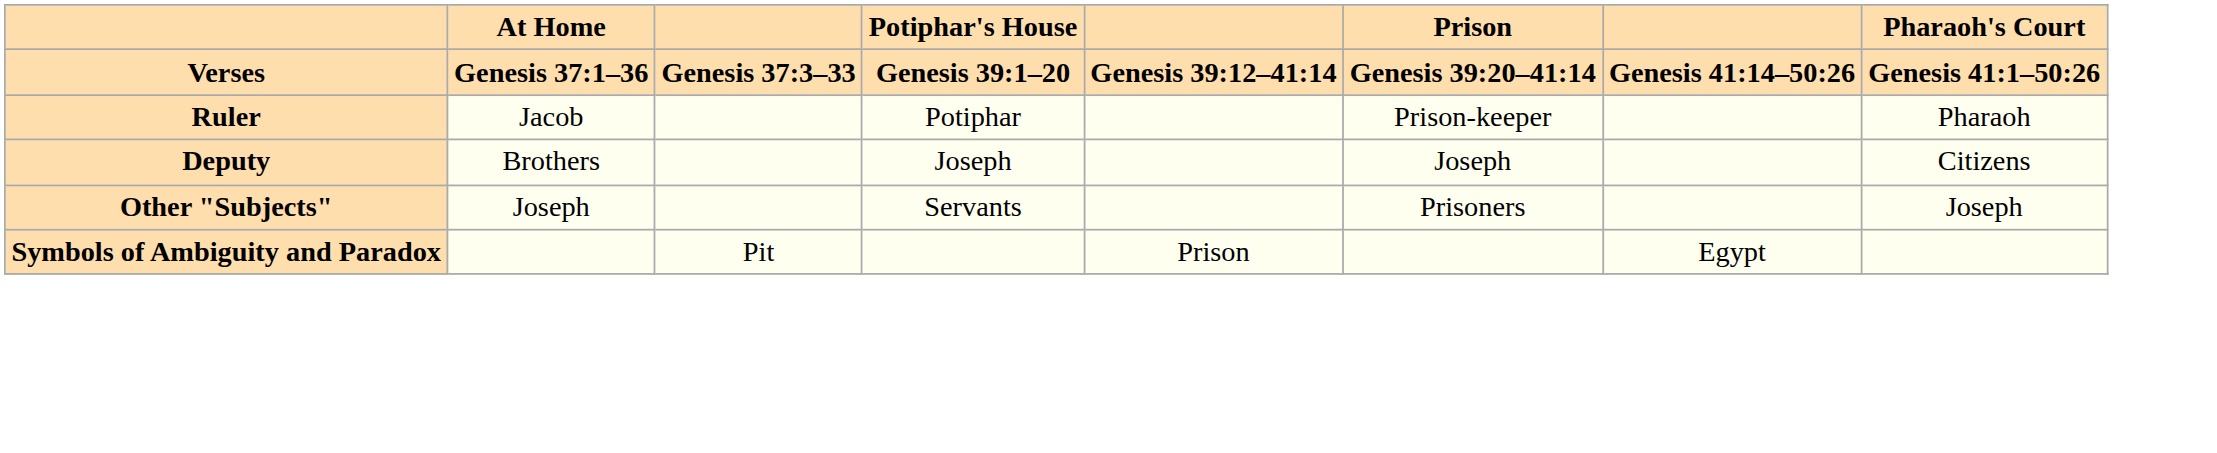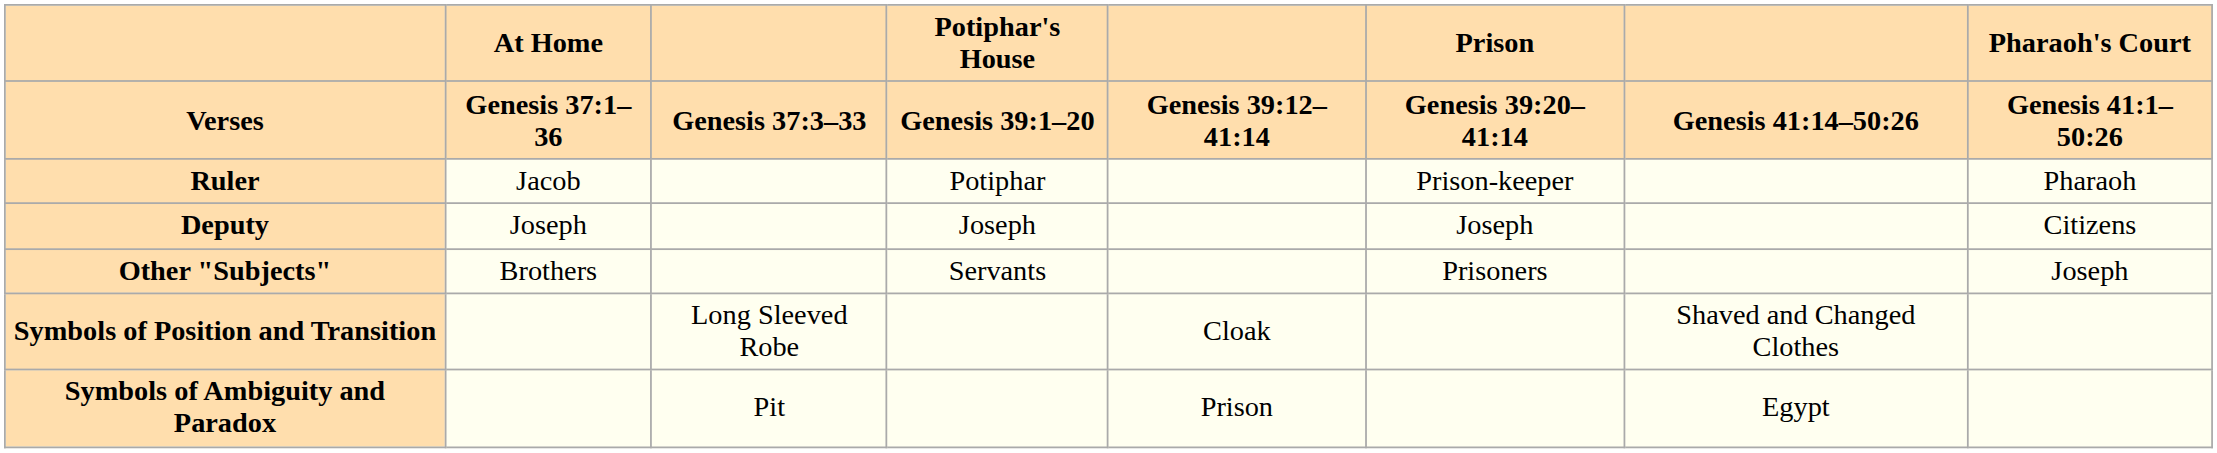Deputy | At Home / Genesis 37:1–36: Brothers -> Joseph
Other "Subjects" | At Home / Genesis 37:1–36: Joseph -> Brothers
+ row: Symbols of Position and Transition | Long Sleeved Robe | Cloak | Shaved and Changed Clothes
